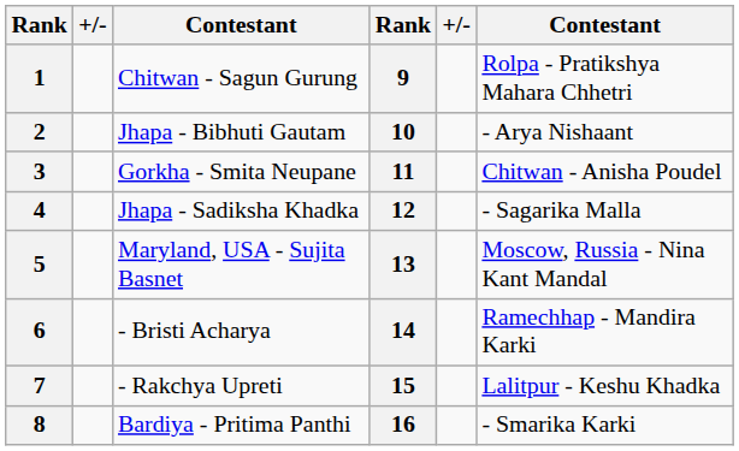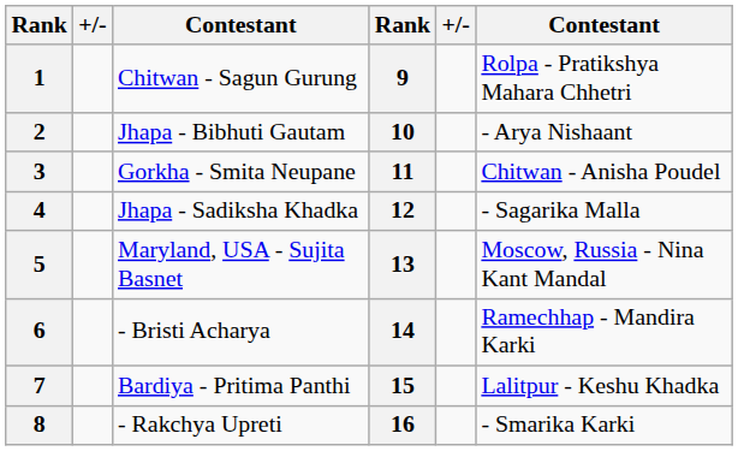7 | column 3: - Rakchya Upreti -> Bardiya - Pritima Panthi
8 | column 3: Bardiya - Pritima Panthi -> - Rakchya Upreti
